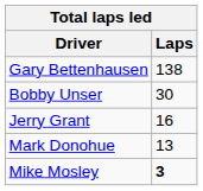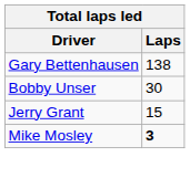Jerry Grant | Laps: 16 -> 15
- row: Mark Donohue | 13
